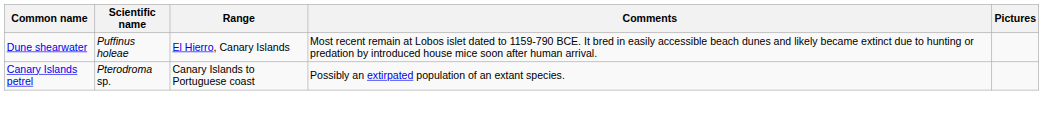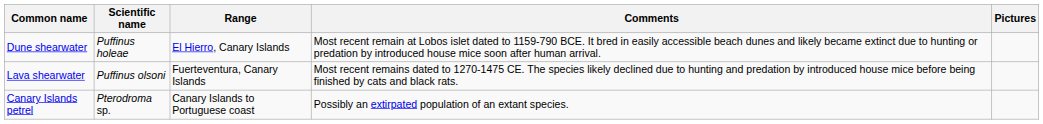+ row: Lava shearwater | Puffinus olsoni | Fuerteventura, Canary Islands | Most recent remains dated to 1270-1475 CE. The species likely declined due to hunting and predation by introduced house mice before being finished by cats and black rats.
